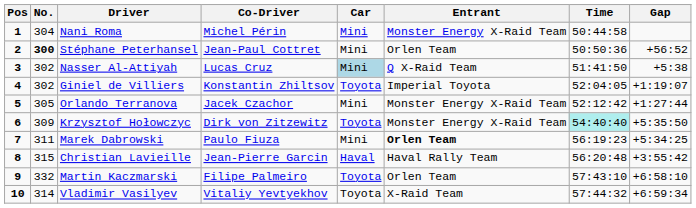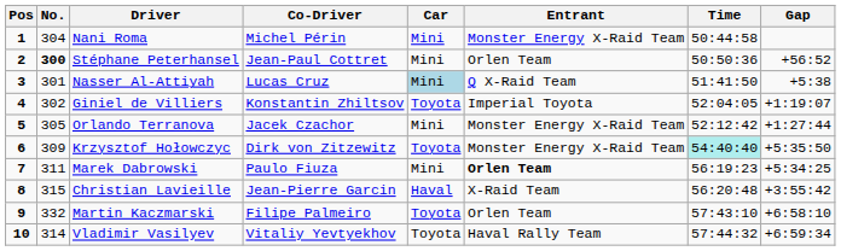Nasser Al-Attiyah | No.: 302 -> 301
Christian Lavieille | Entrant: Haval Rally Team -> X-Raid Team
Vladimir Vasilyev | Entrant: X-Raid Team -> Haval Rally Team
